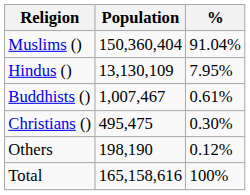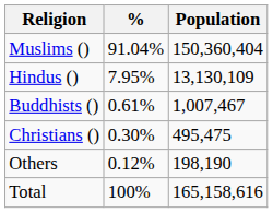columns swapped: Population <-> %
